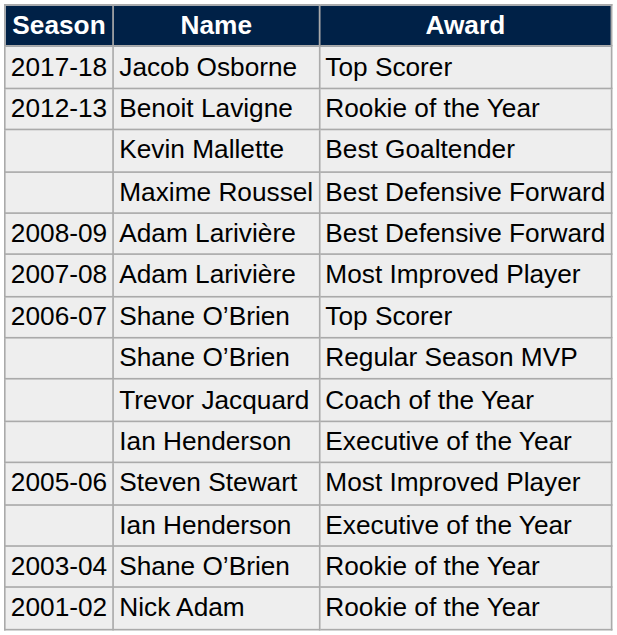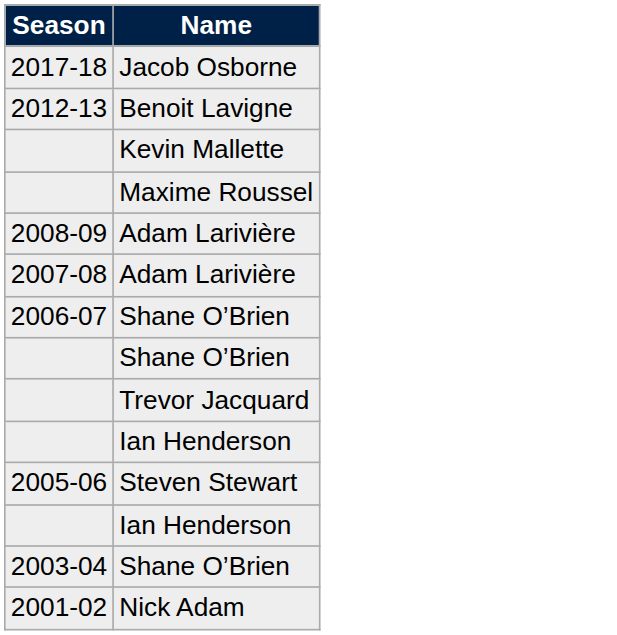- column: Award | Top Scorer | Rookie of the Year | Best Goaltender | Best Defensive Forward | Best Defensive Forward | Most Improved Player | Top Scorer | Regular Season MVP | Coach of the Year | Executive of the Year | Most Improved Player | Executive of the Year | Rookie of the Year | Rookie of the Year
